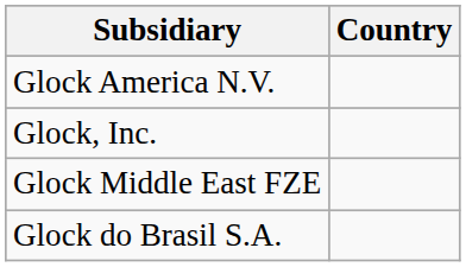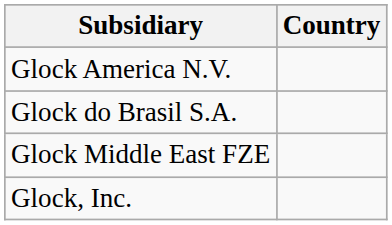rows swapped: Glock, Inc. <-> Glock do Brasil S.A.
